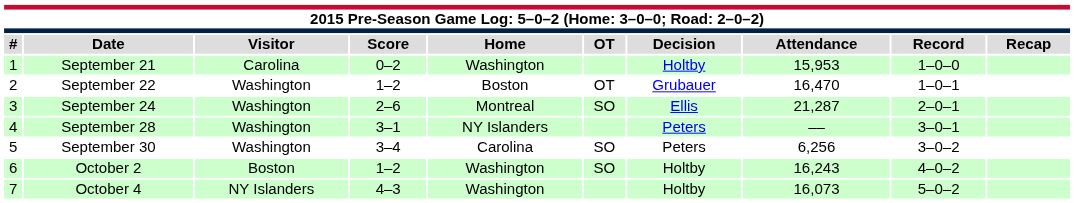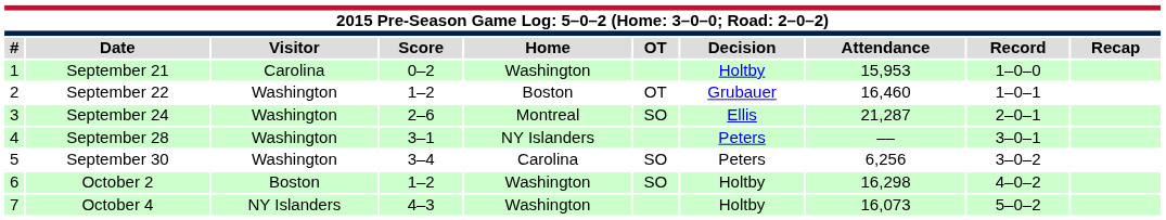September 22 | Attendance: 16,470 -> 16,460
October 2 | Attendance: 16,243 -> 16,298
